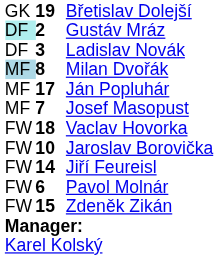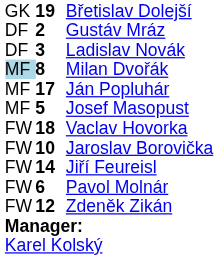Gustáv Mráz | column 1: paleturquoise background -> no background
Josef Masopust | column 2: 7 -> 5
Zdeněk Zikán | column 2: 15 -> 12
